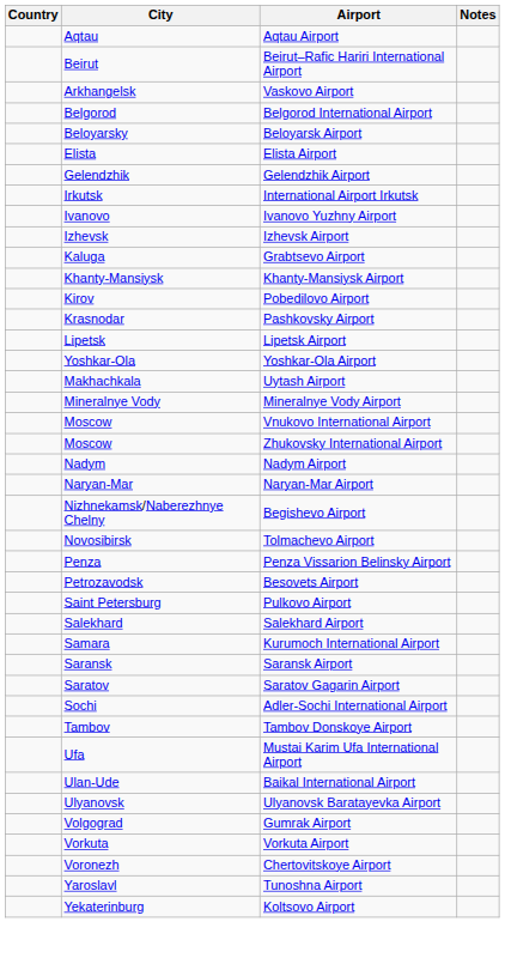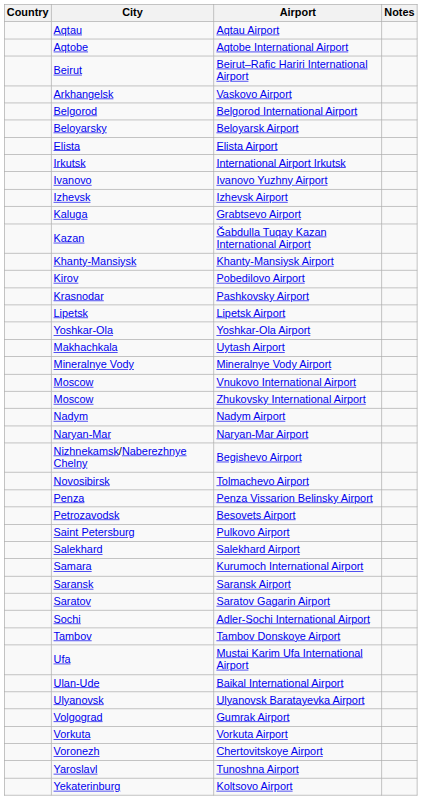+ row: Aqtobe | Aqtobe International Airport
- row: Gelendzhik | Gelendzhik Airport
+ row: Kazan | Ğabdulla Tuqay Kazan International Airport
